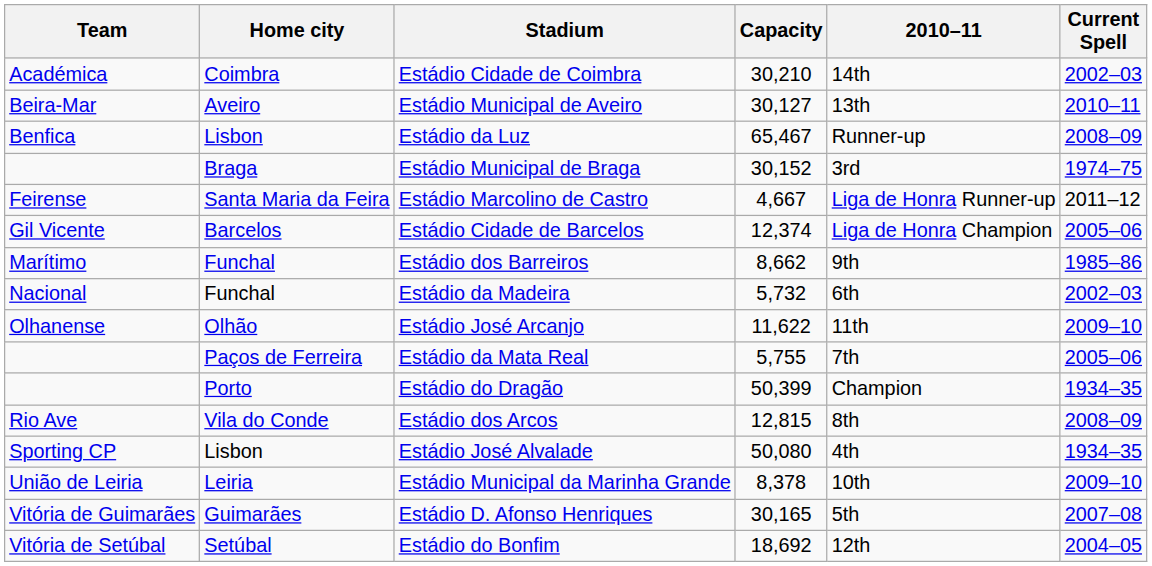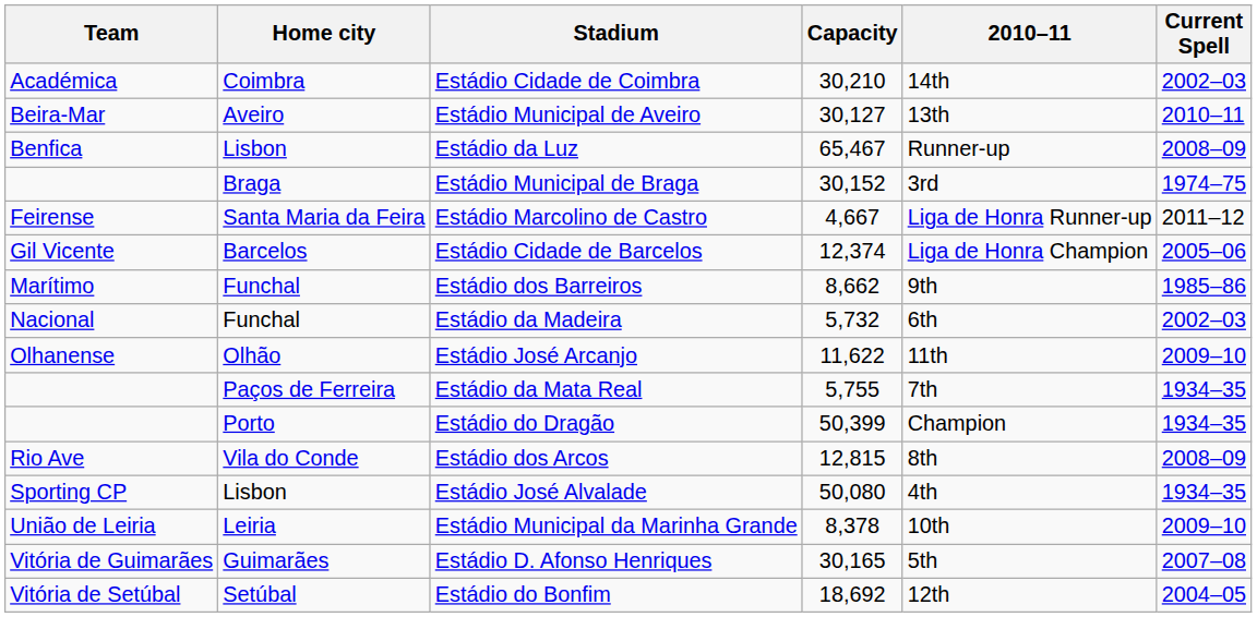Estádio da Mata Real | Current Spell: 2005–06 -> 1934–35
